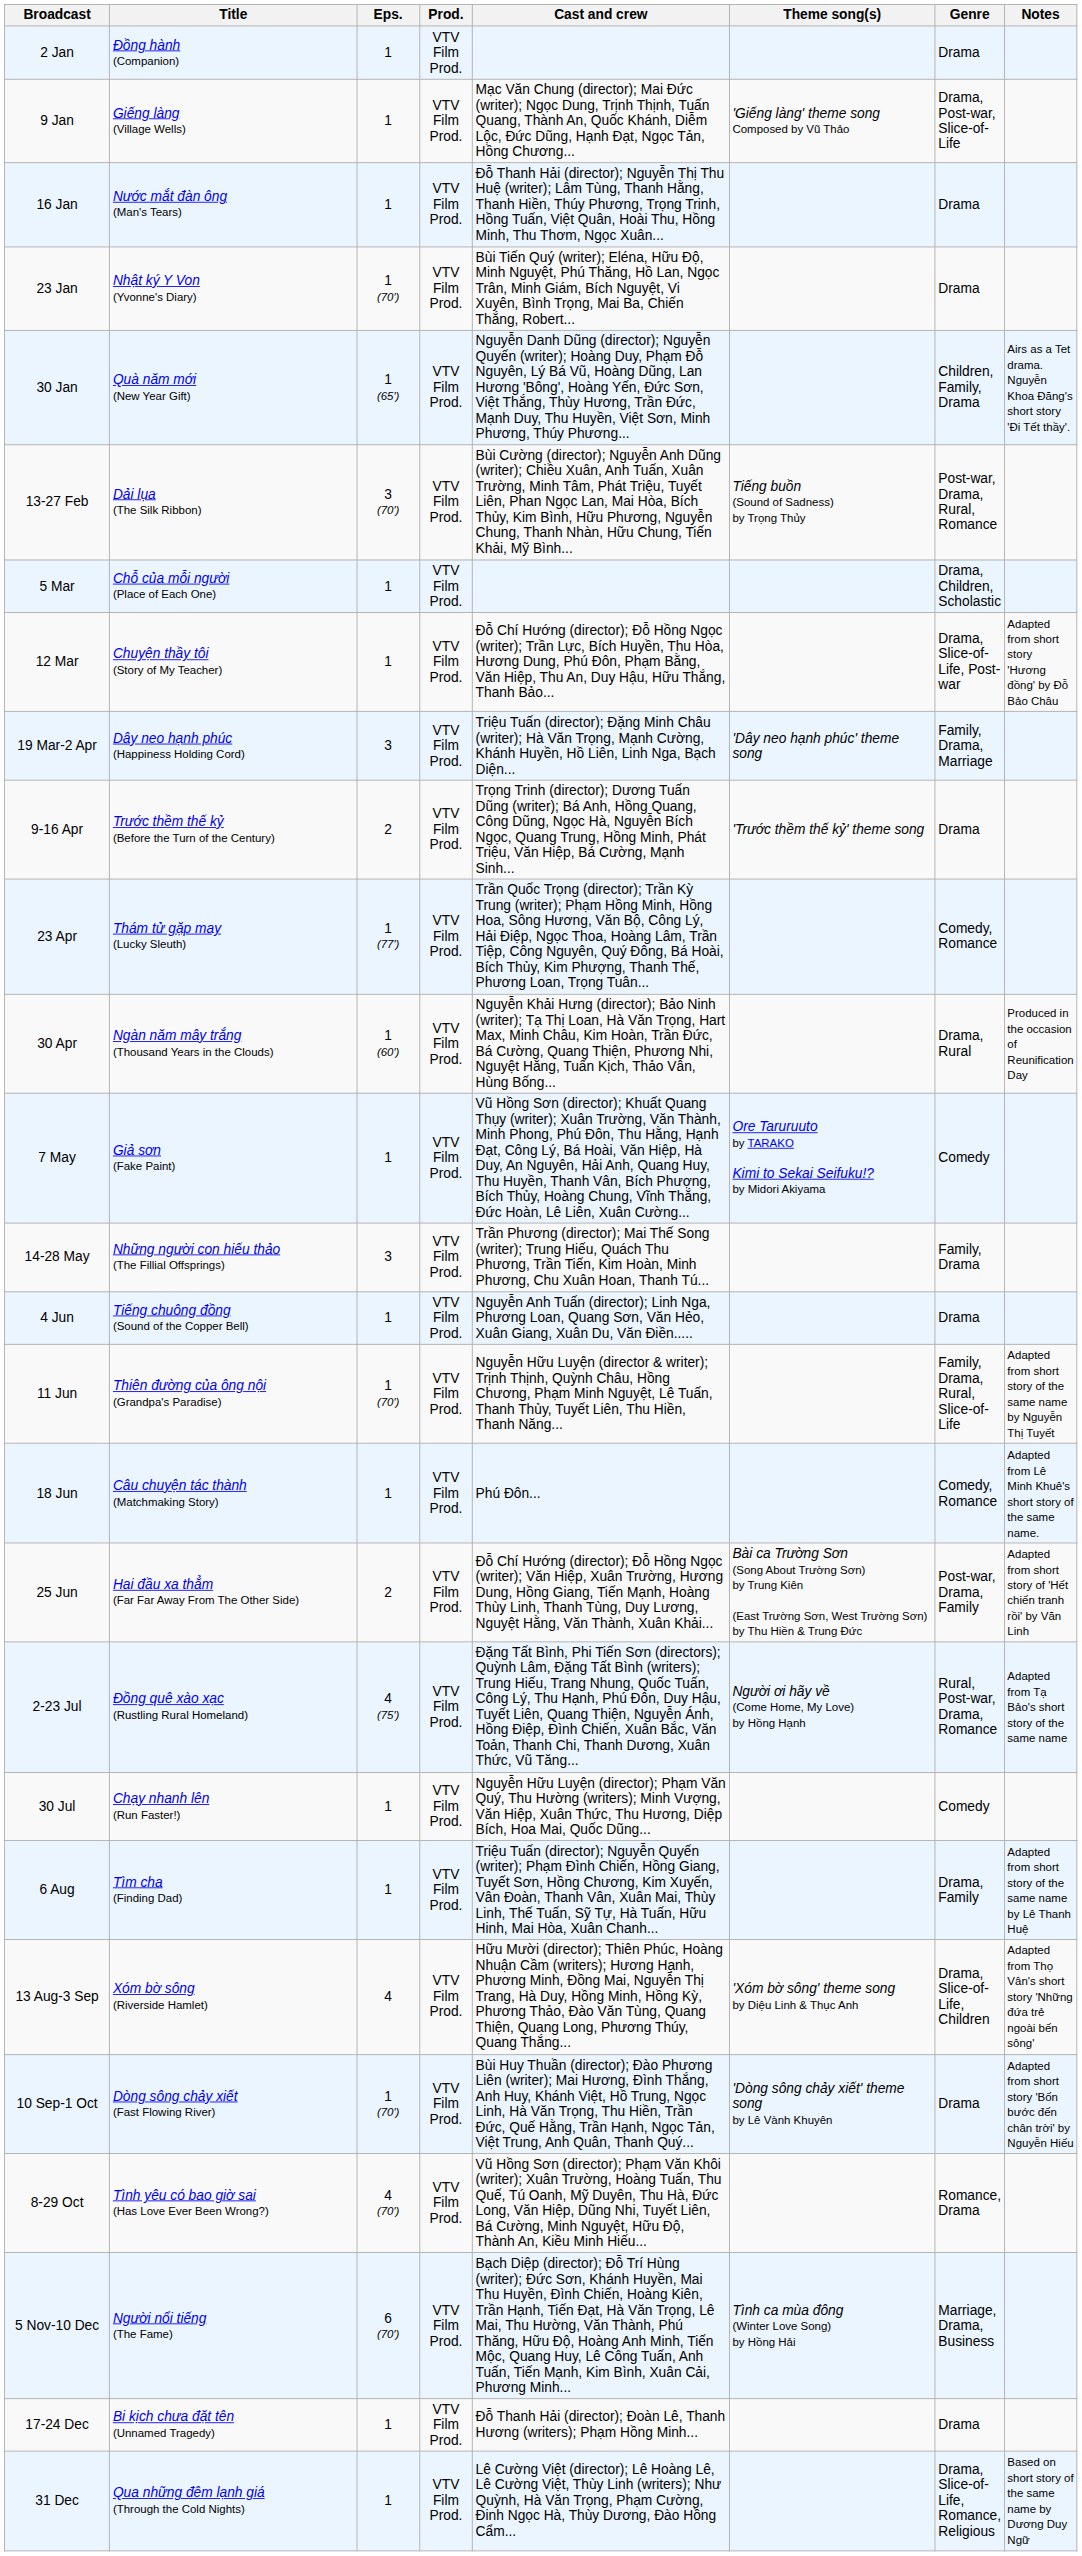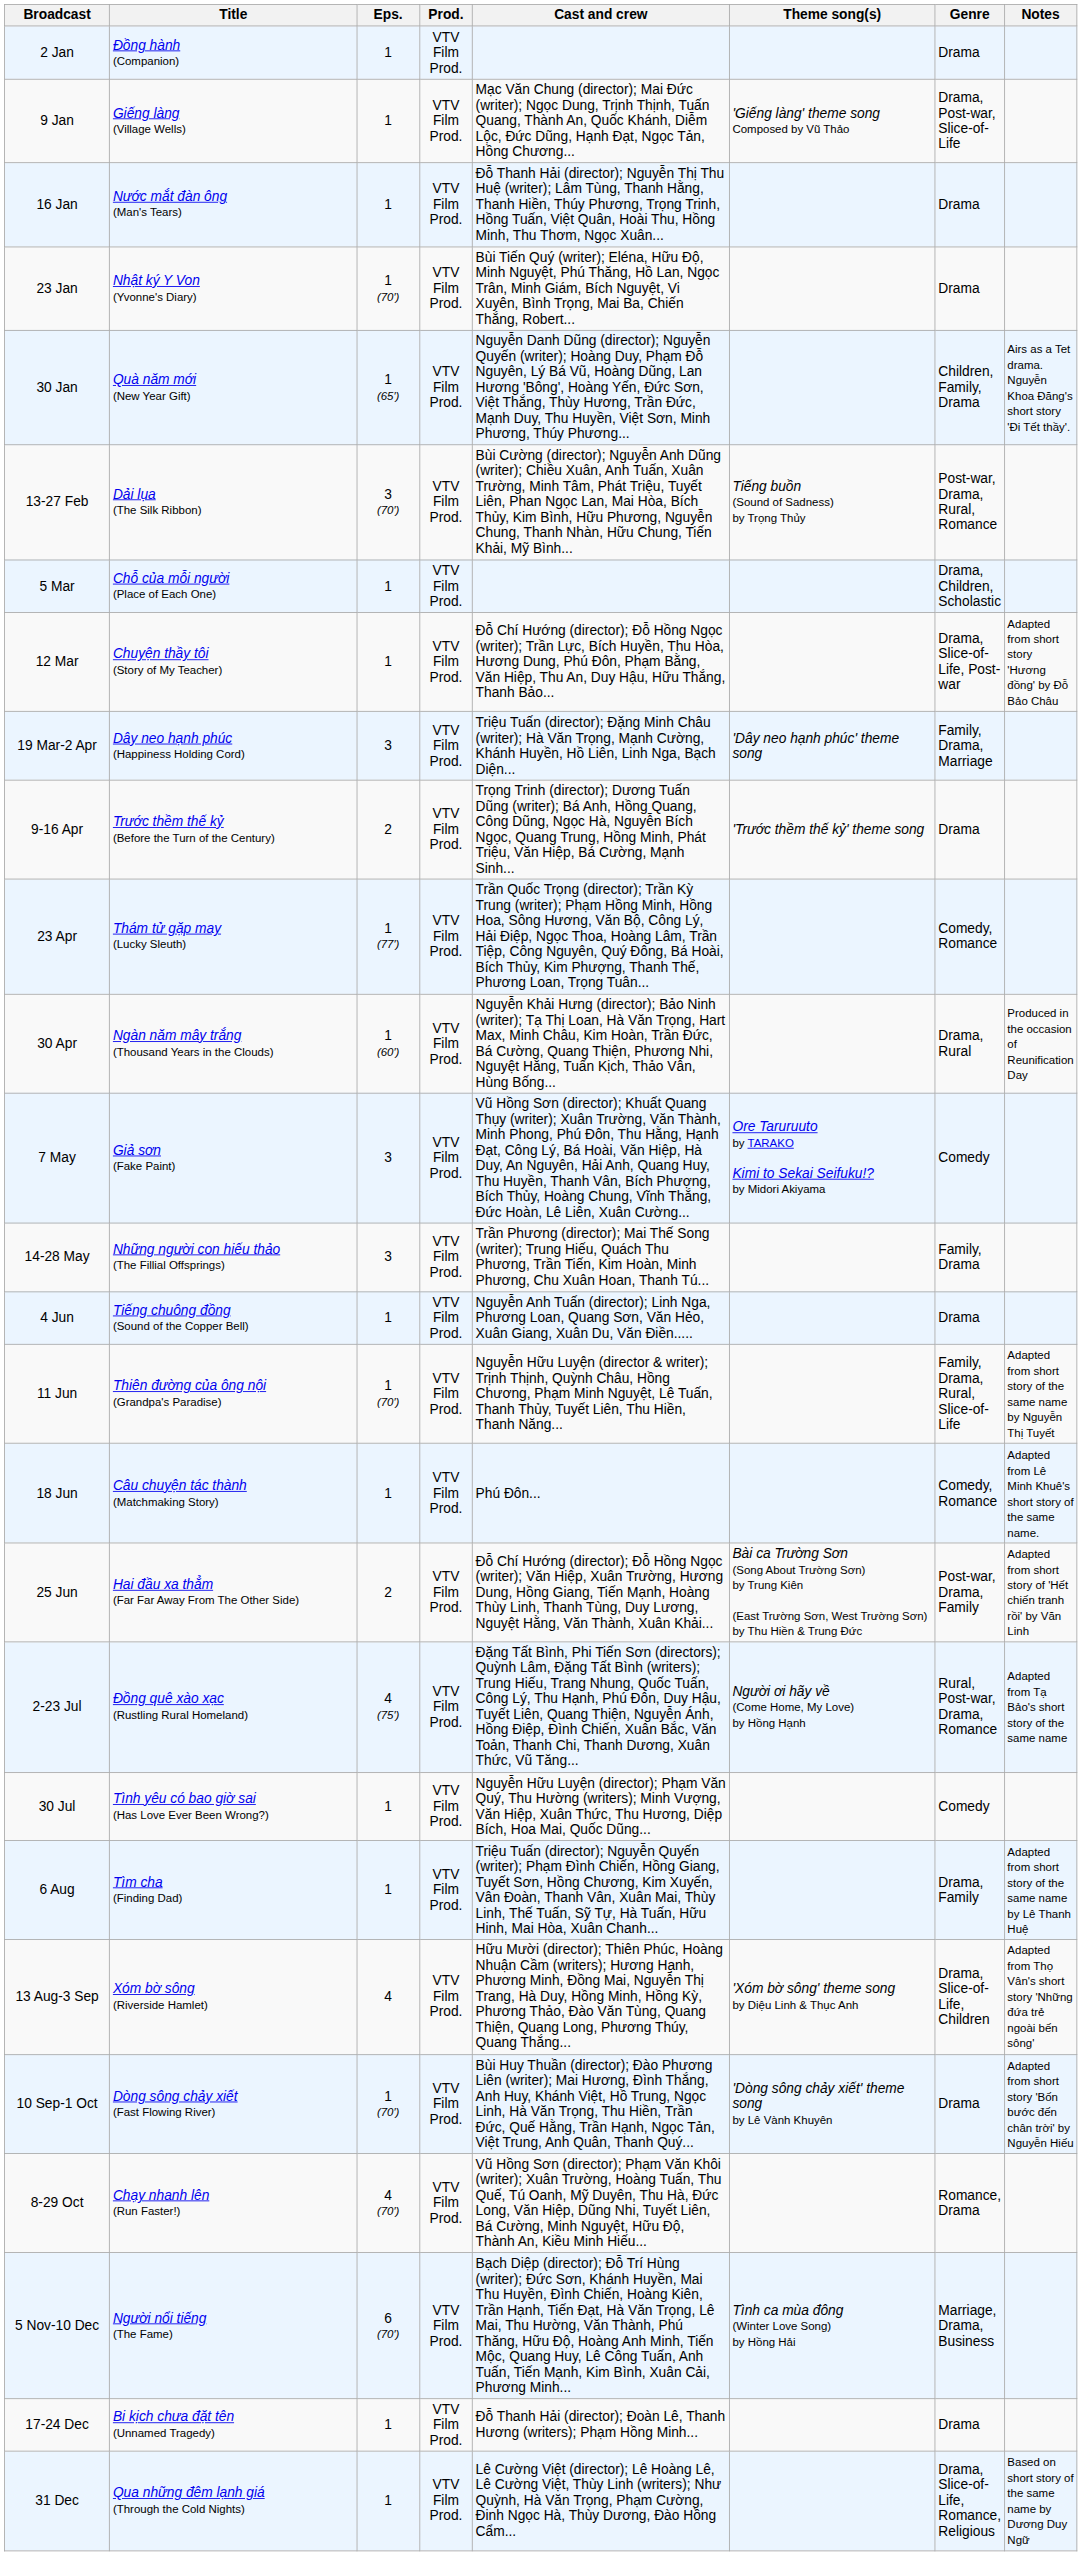7 May | Eps.: 1 -> 3
30 Jul | Title: Chạy nhanh lên (Run Faster!) -> Tình yêu có bao giờ sai (Has Love Ever Been Wrong?)
8-29 Oct | Title: Tình yêu có bao giờ sai (Has Love Ever Been Wrong?) -> Chạy nhanh lên (Run Faster!)
